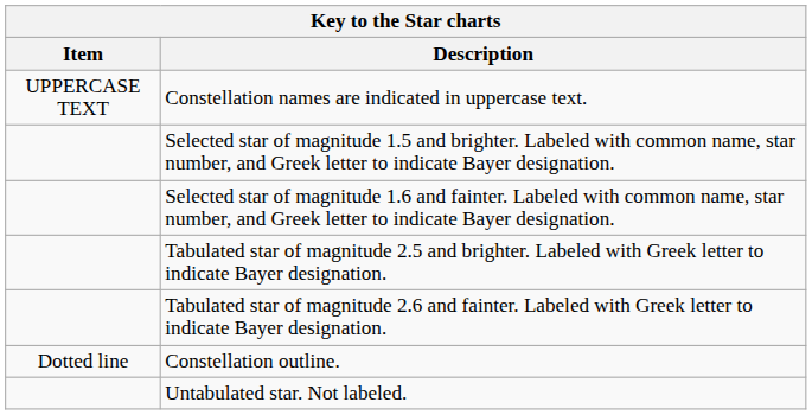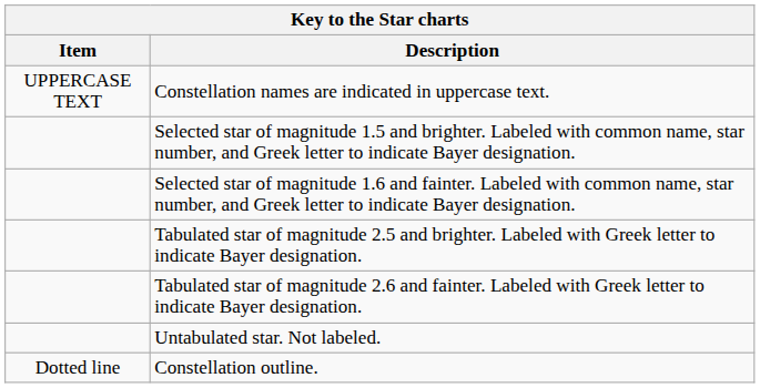rows swapped: Untabulated star. Not labeled. <-> Constellation outline.
